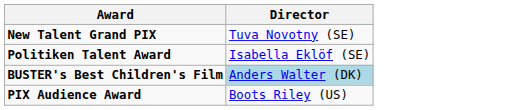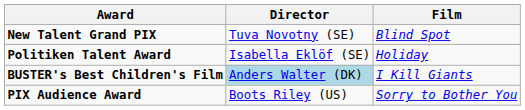+ column: Film | Blind Spot | Holiday | I Kill Giants | Sorry to Bother You
